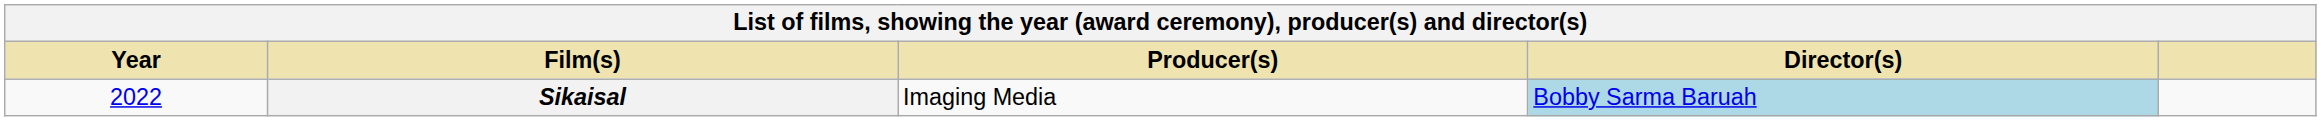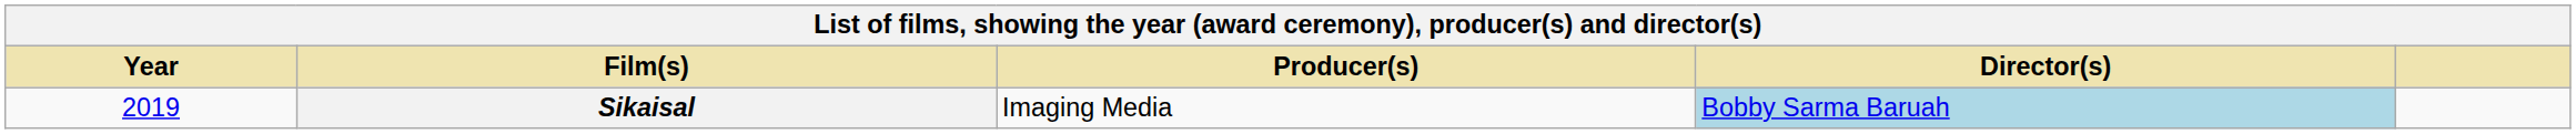Sikaisal | Year: 2022 -> 2019
